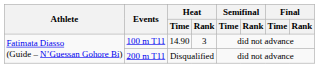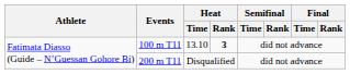100 m T11 | Heat / Time: 14.90 -> 13.10
100 m T11 | Heat / Rank: normal -> bold
